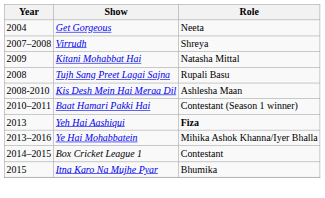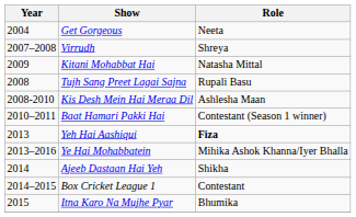+ row: 2014 | Ajeeb Dastaan Hai Yeh | Shikha
